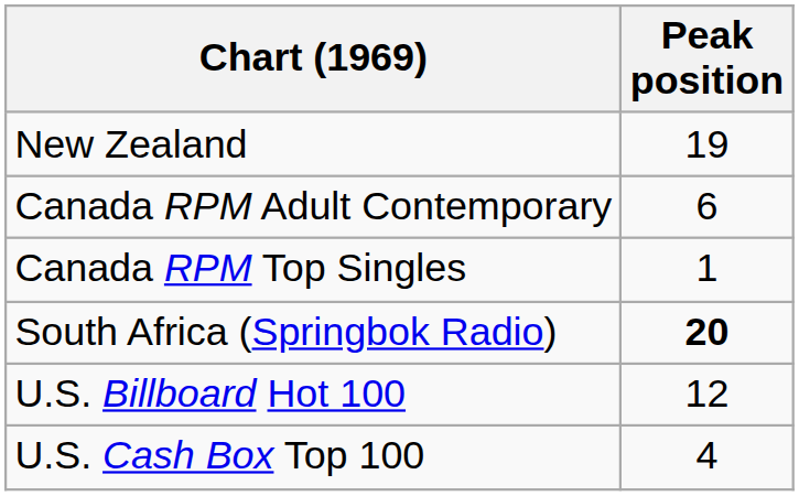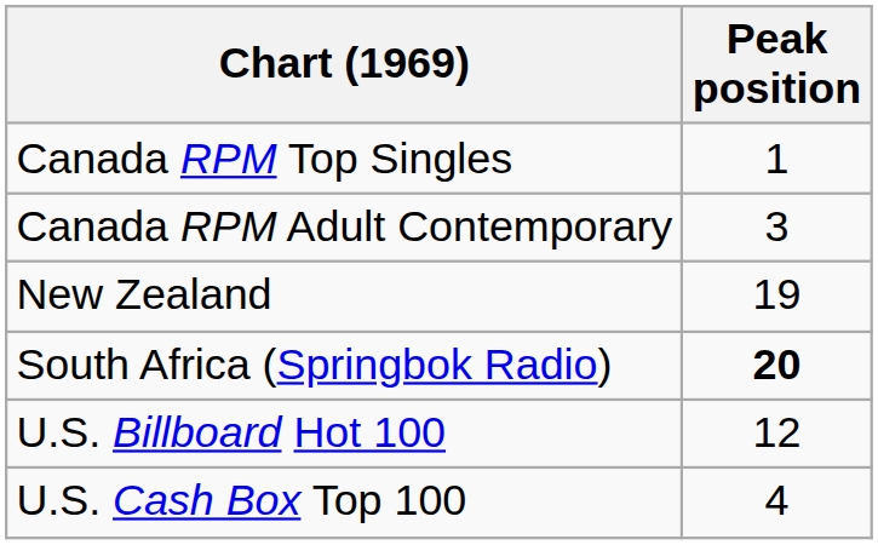rows swapped: Canada RPM Top Singles <-> New Zealand
Canada RPM Adult Contemporary | Peak position: 6 -> 3
